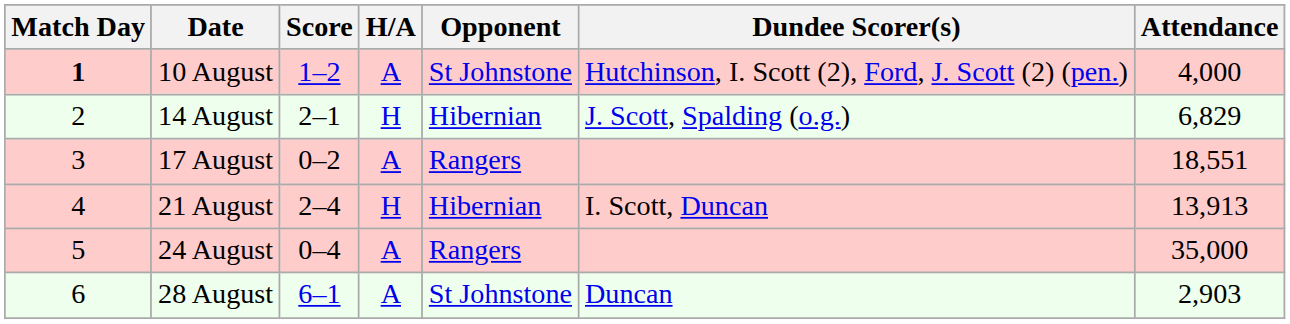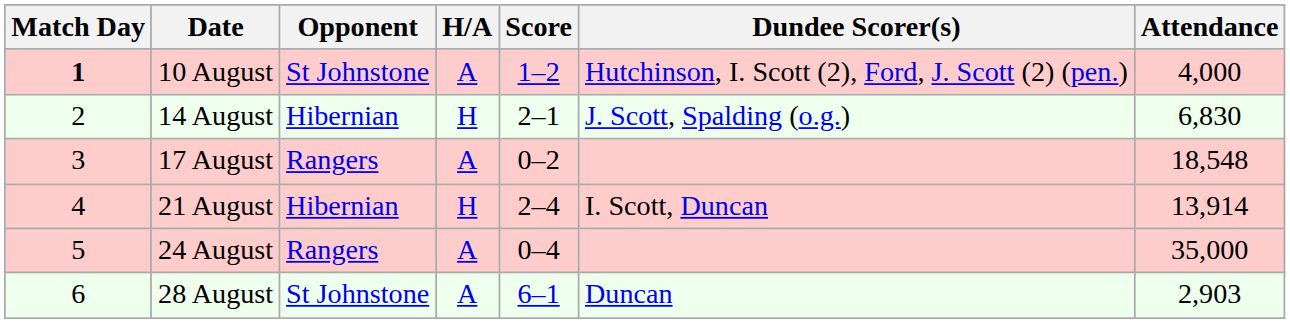columns swapped: Opponent <-> Score
14 August | Attendance: 6,829 -> 6,830
17 August | Attendance: 18,551 -> 18,548
21 August | Attendance: 13,913 -> 13,914
